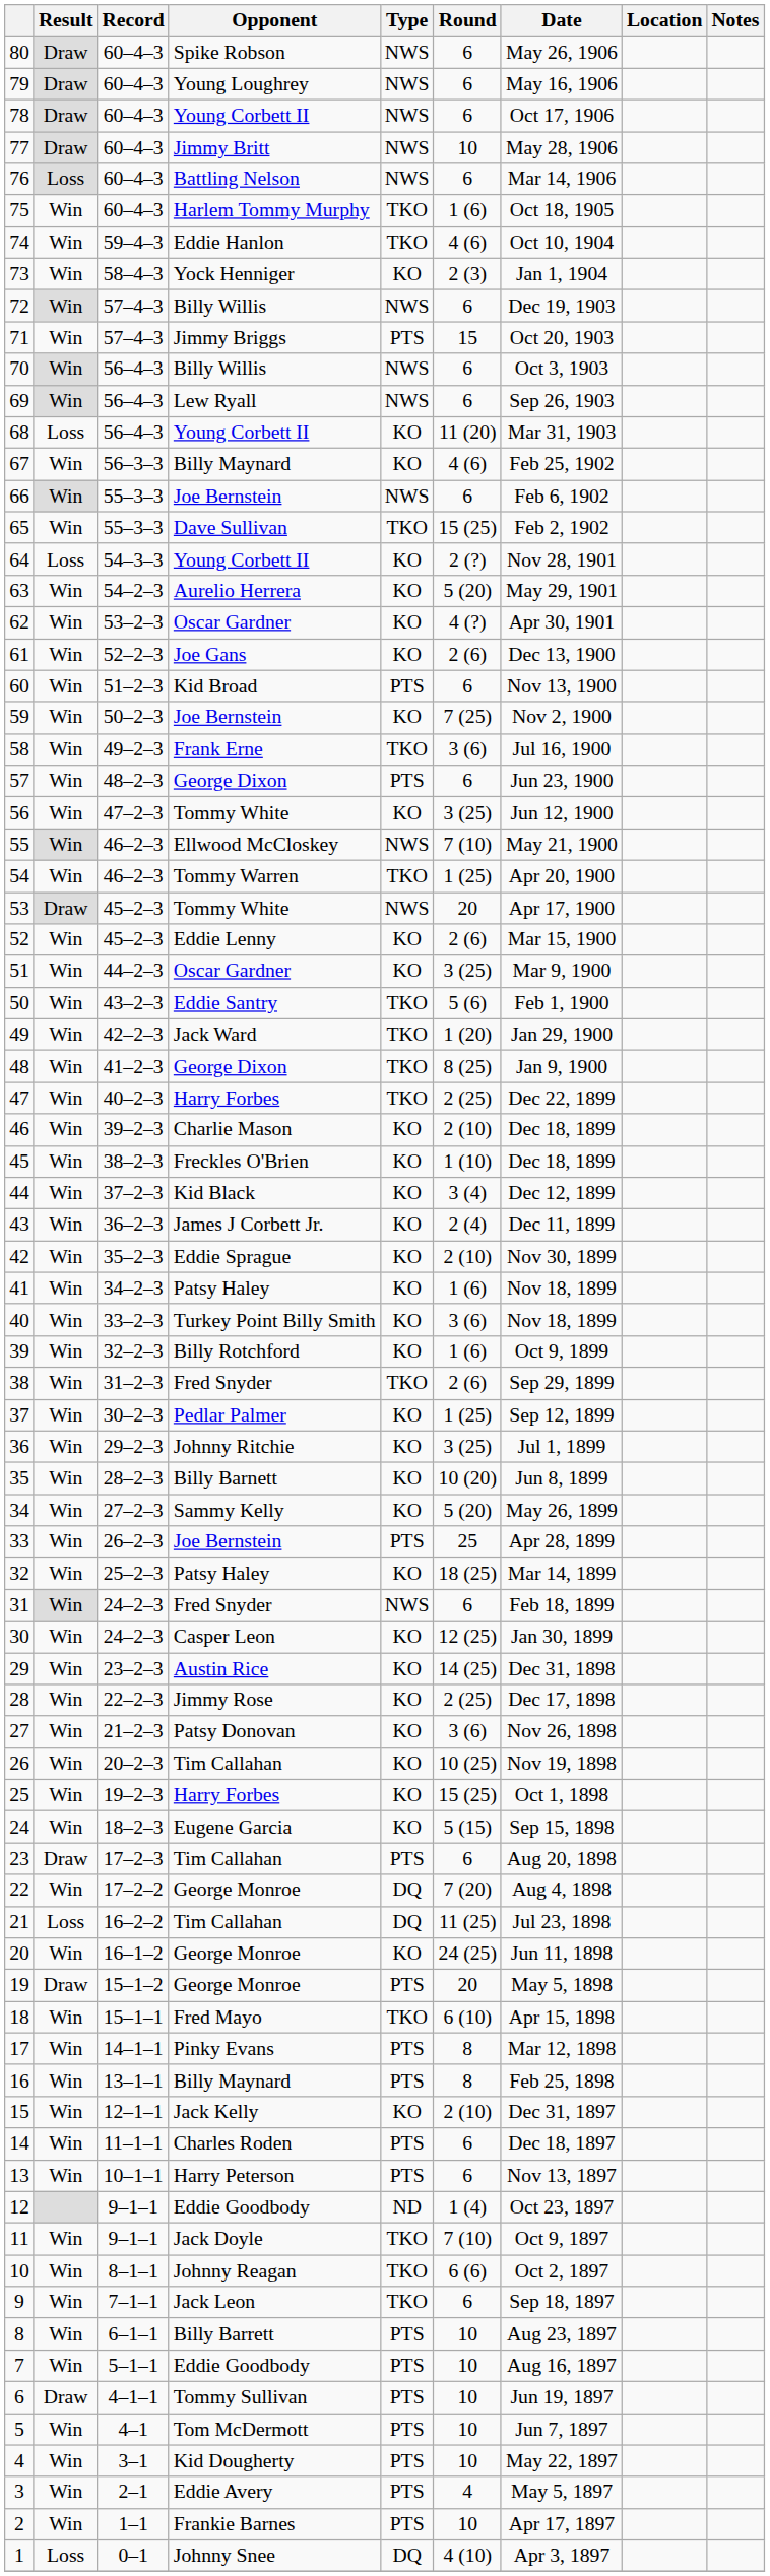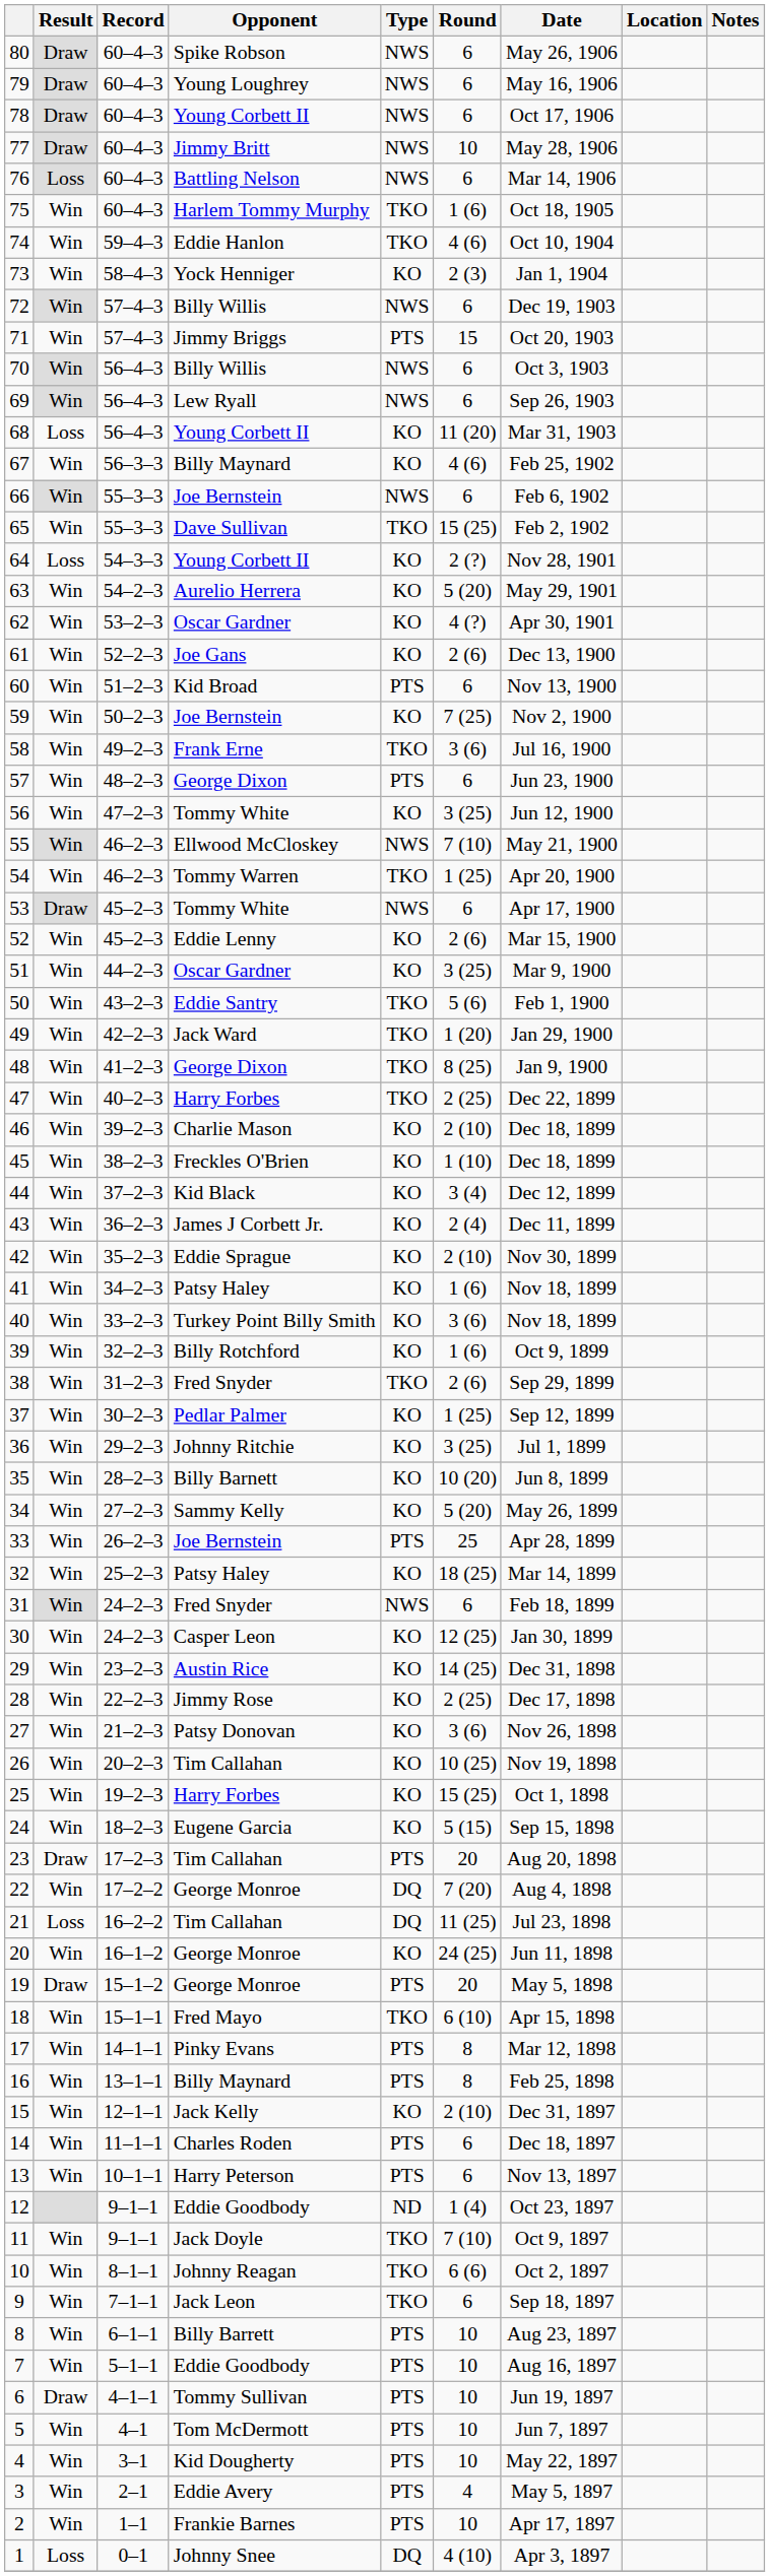53 | Round: 20 -> 6
23 | Round: 6 -> 20
